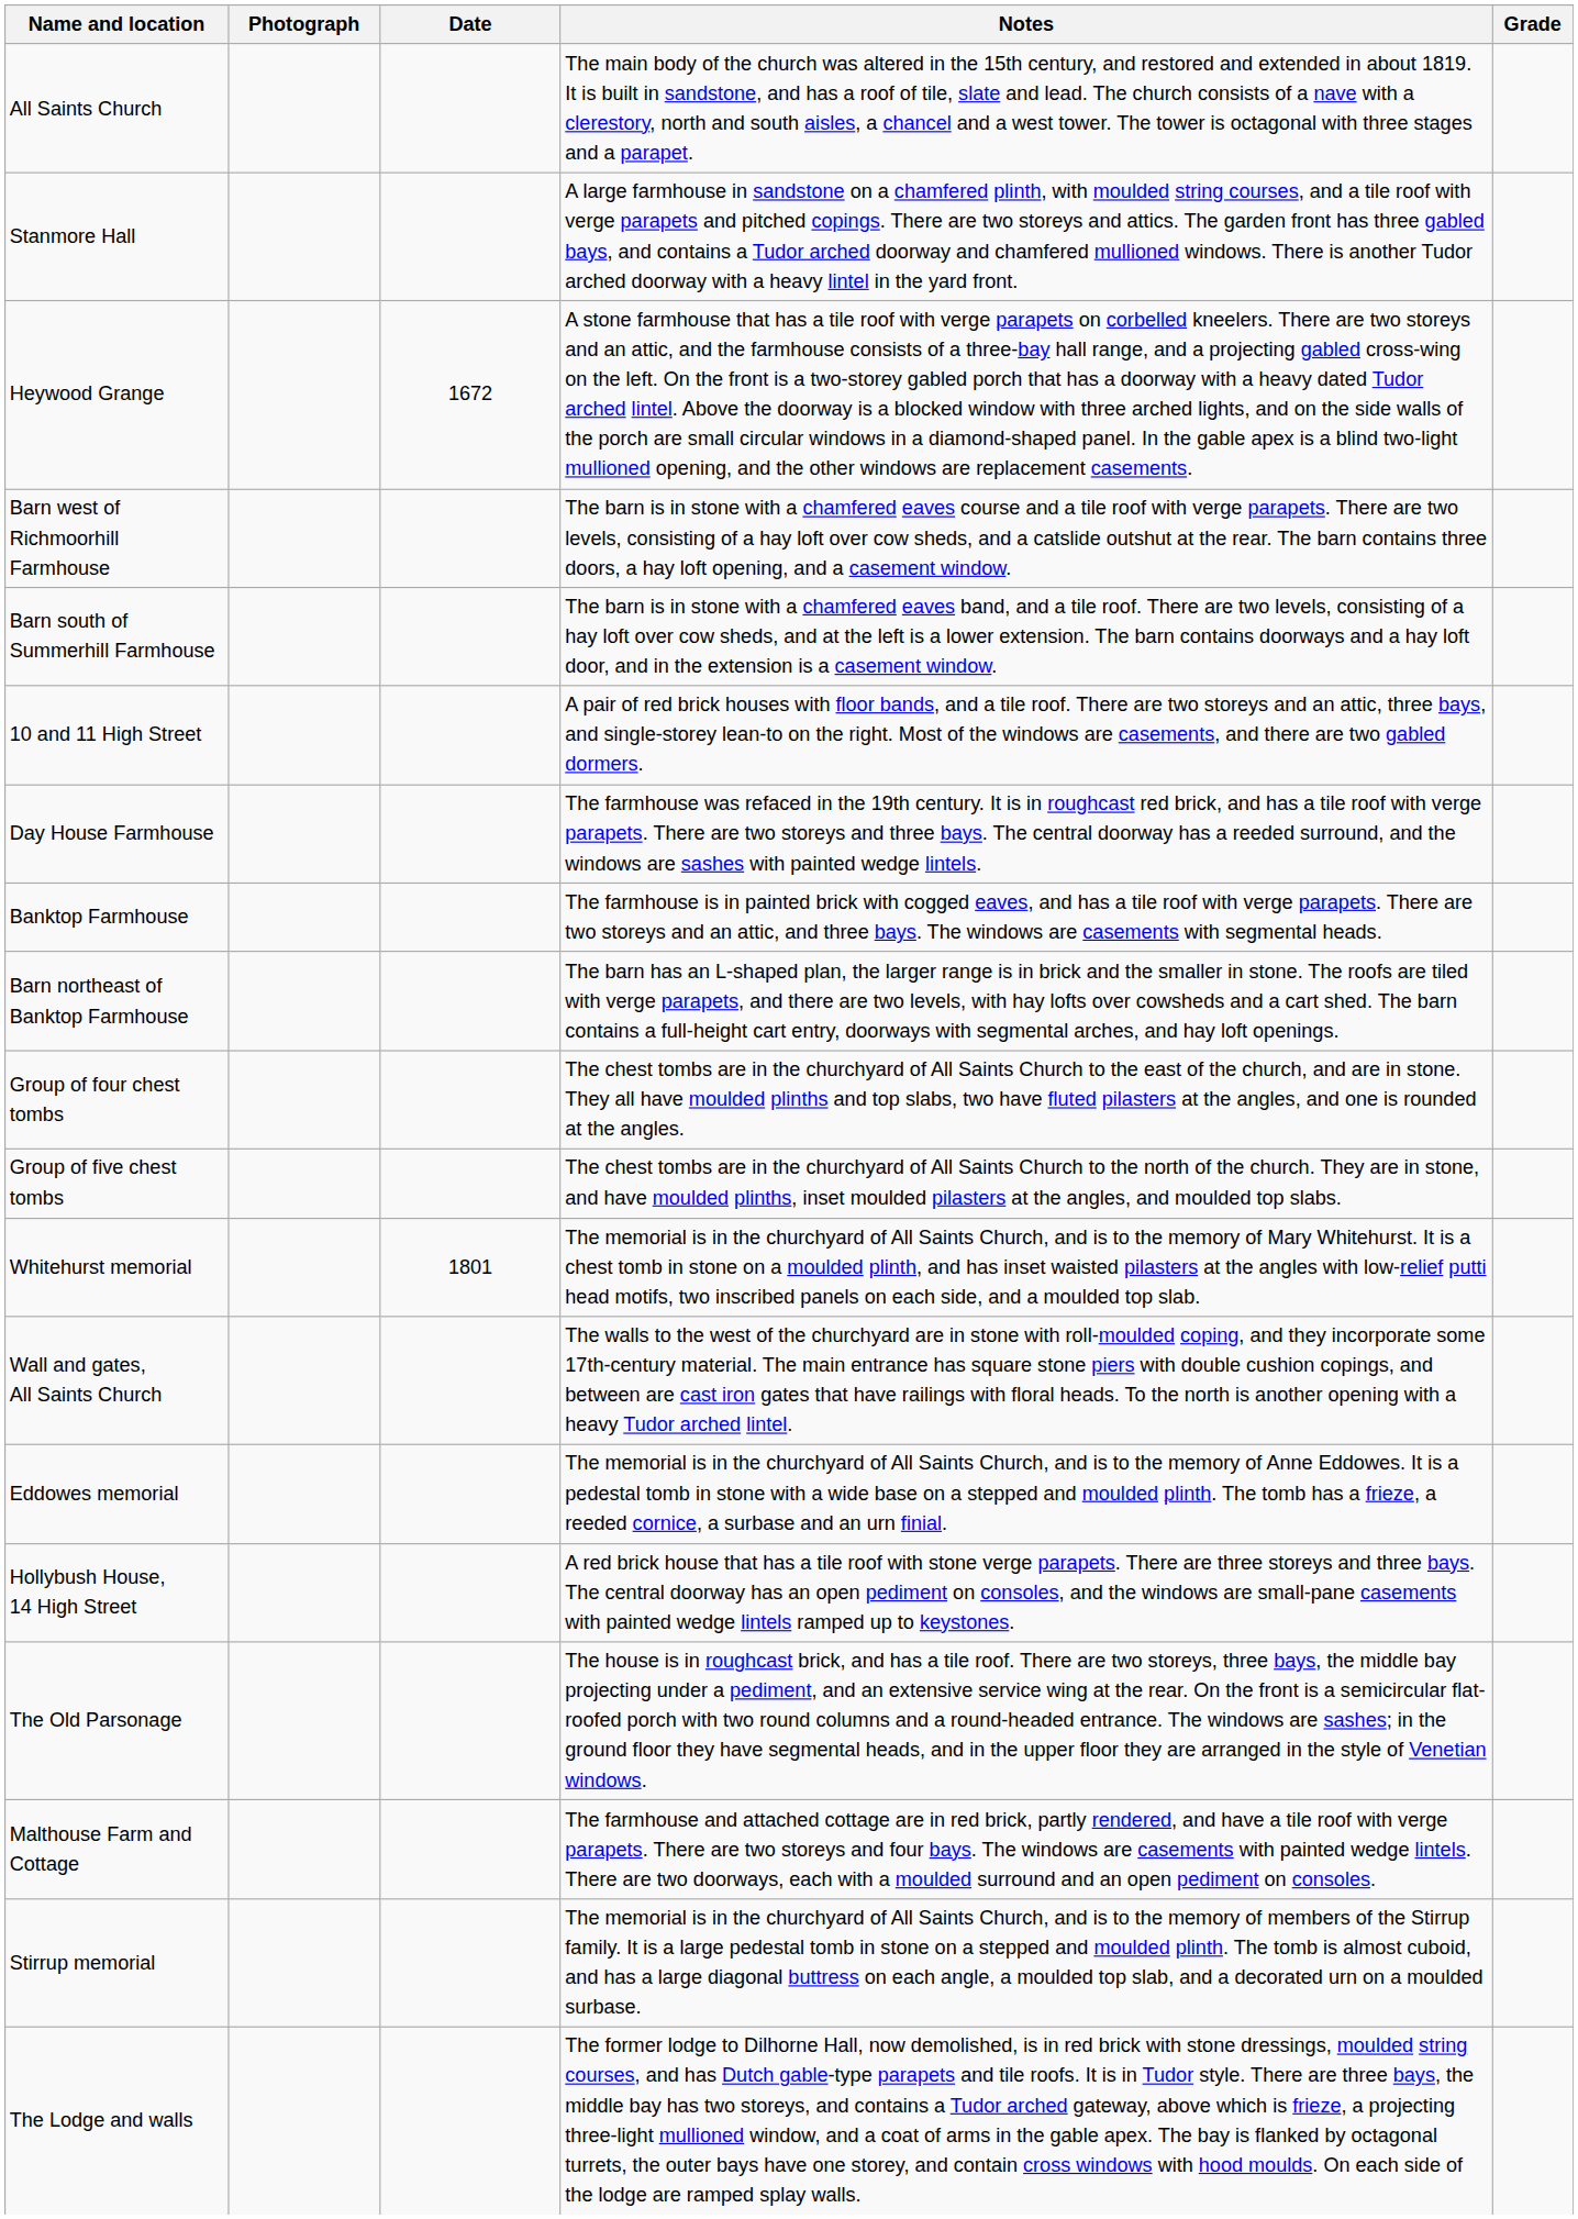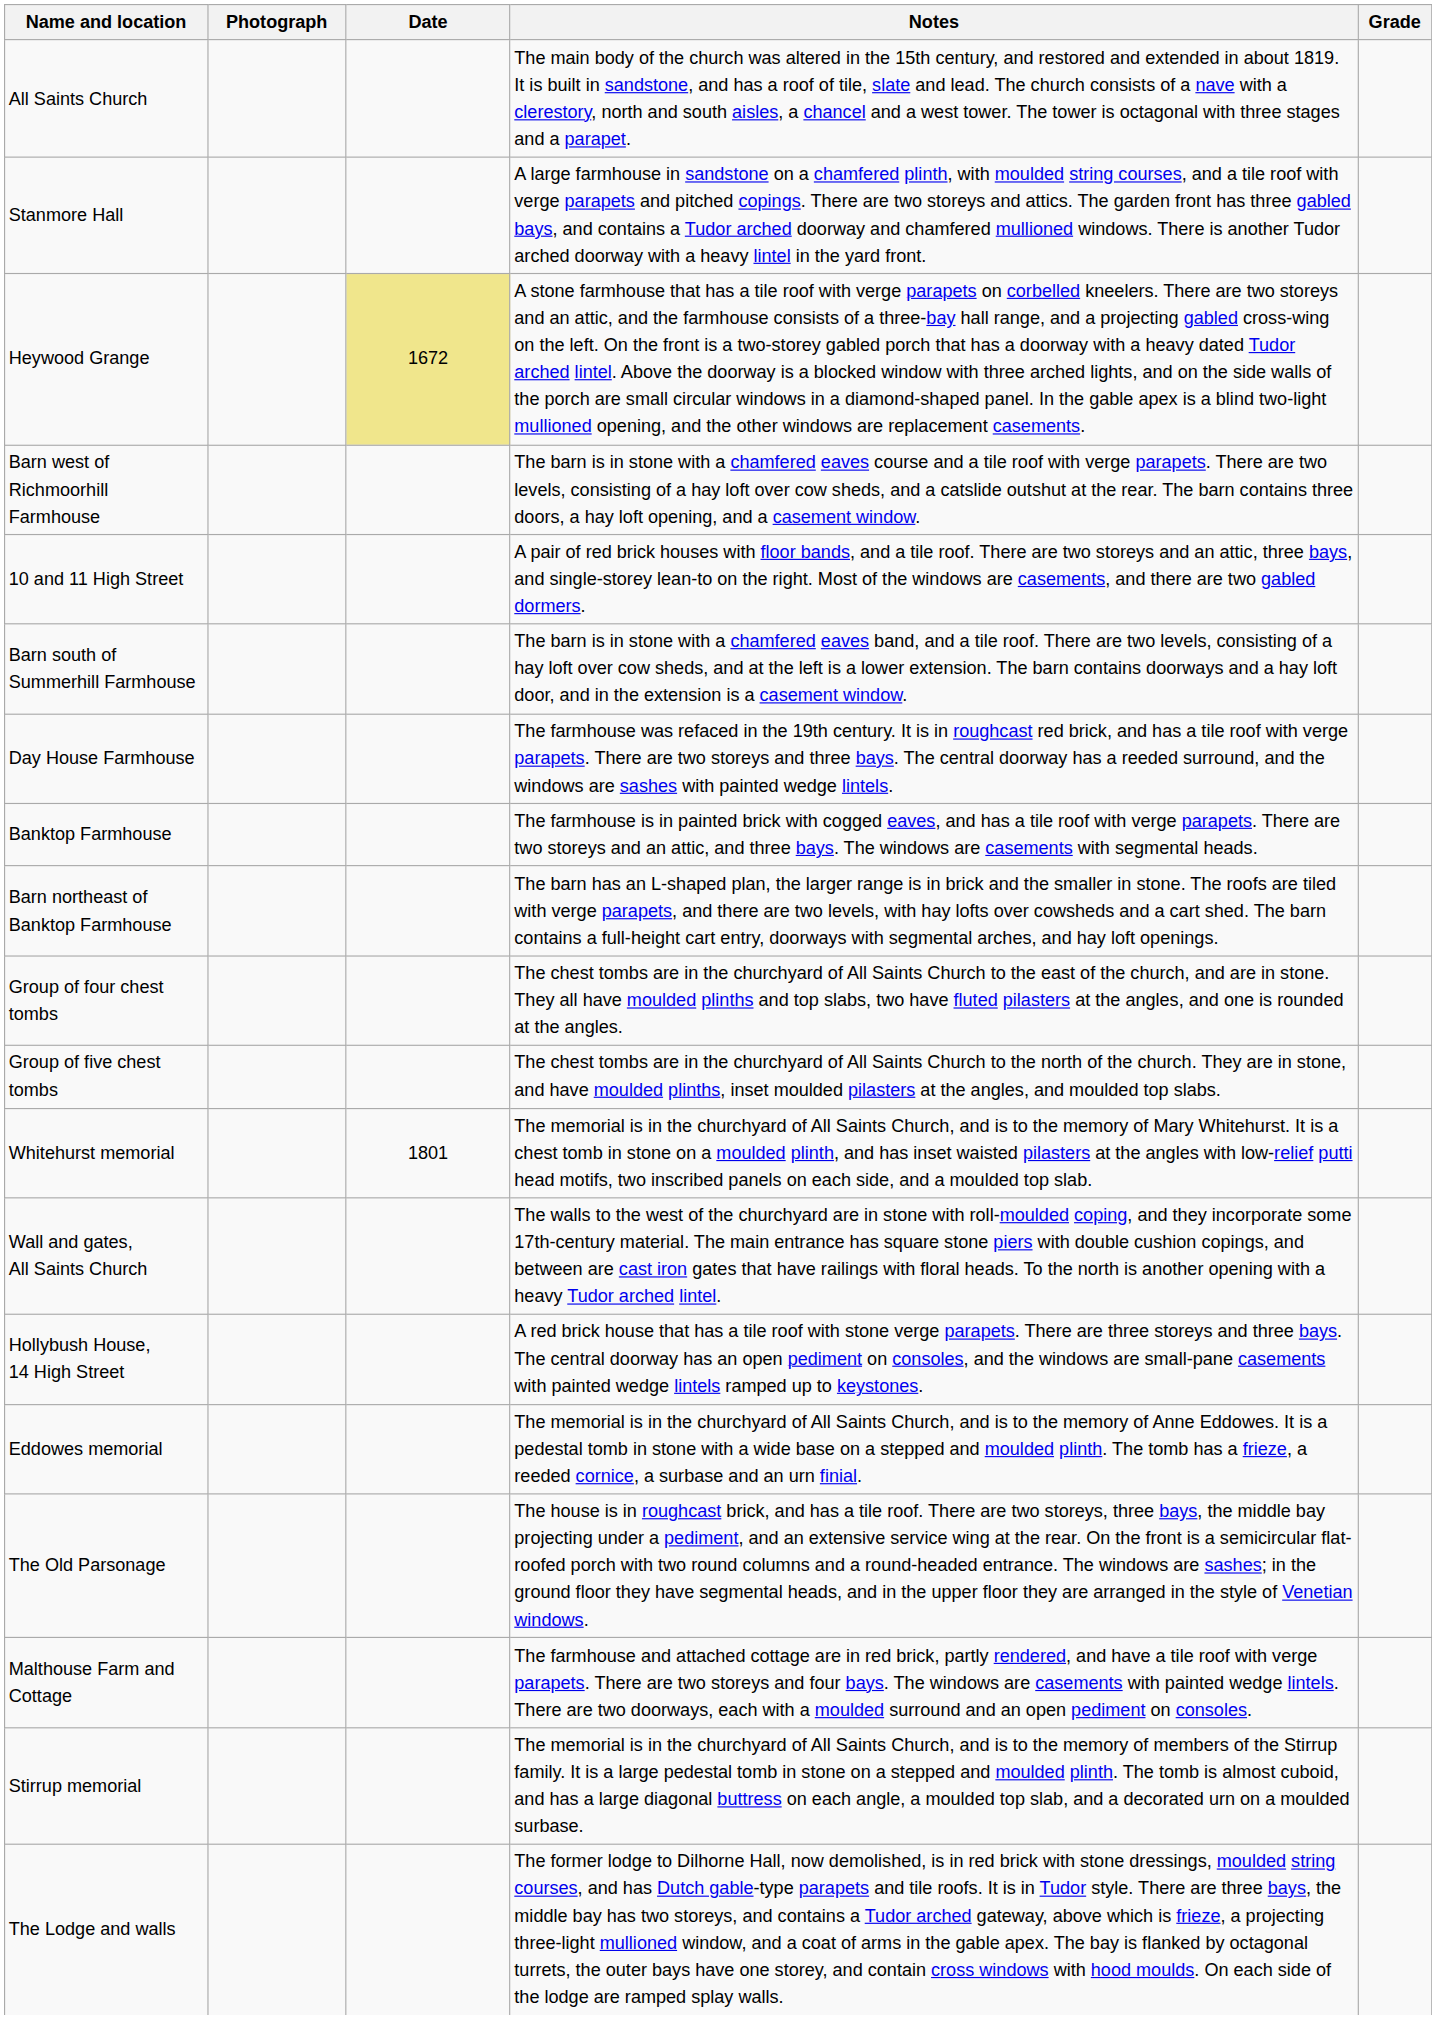Heywood Grange | Date: no background -> khaki background
rows swapped: Barn south of Summerhill Farmhouse <-> 10 and 11 High Street
rows swapped: Eddowes memorial <-> Hollybush House, 14 High Street
